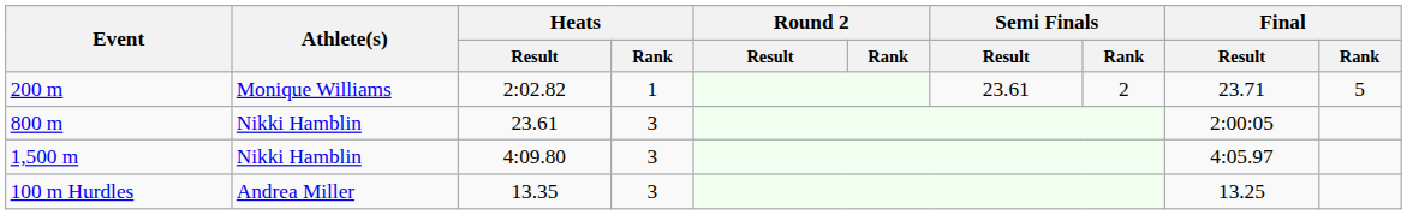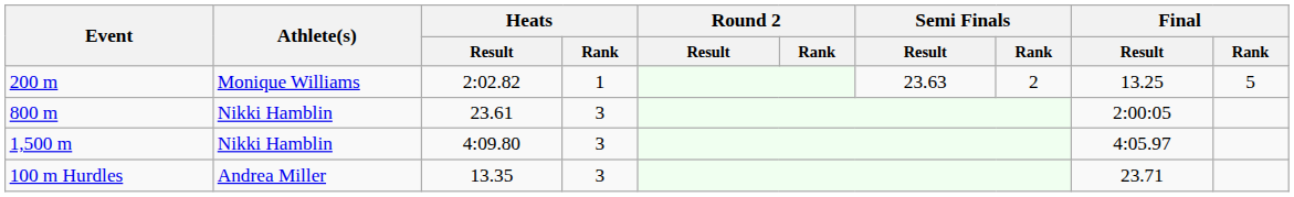200 m | Semi Finals / Result: 23.61 -> 23.63
200 m | Final / Result: 23.71 -> 13.25
100 m Hurdles | Final / Result: 13.25 -> 23.71
